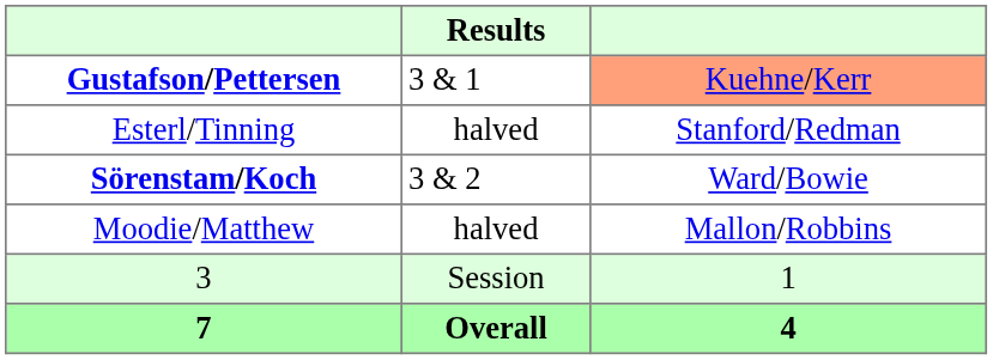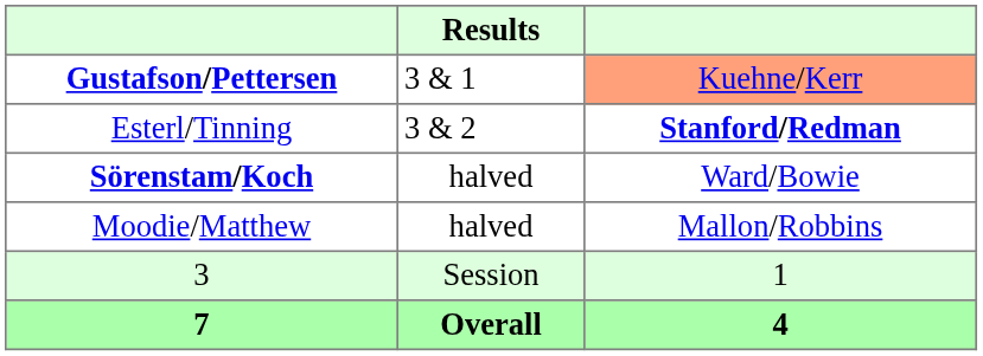Esterl/Tinning | Results: halved -> 3 & 2
Esterl/Tinning | column 3: normal -> bold
Sörenstam/Koch | Results: 3 & 2 -> halved
